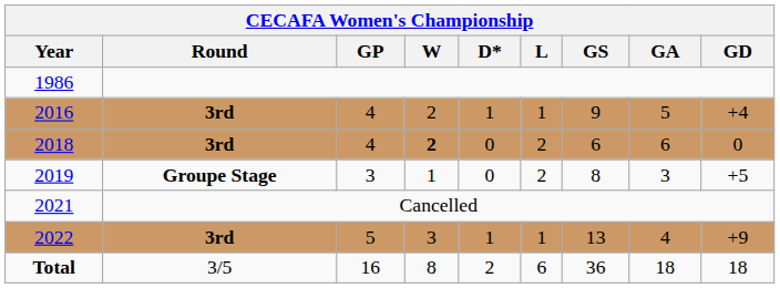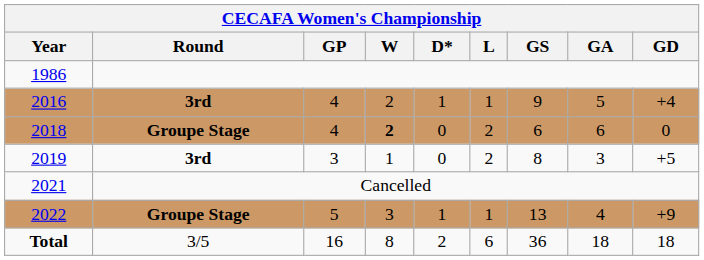2018 | Round: 3rd -> Groupe Stage
2019 | Round: Groupe Stage -> 3rd
2022 | Round: 3rd -> Groupe Stage
